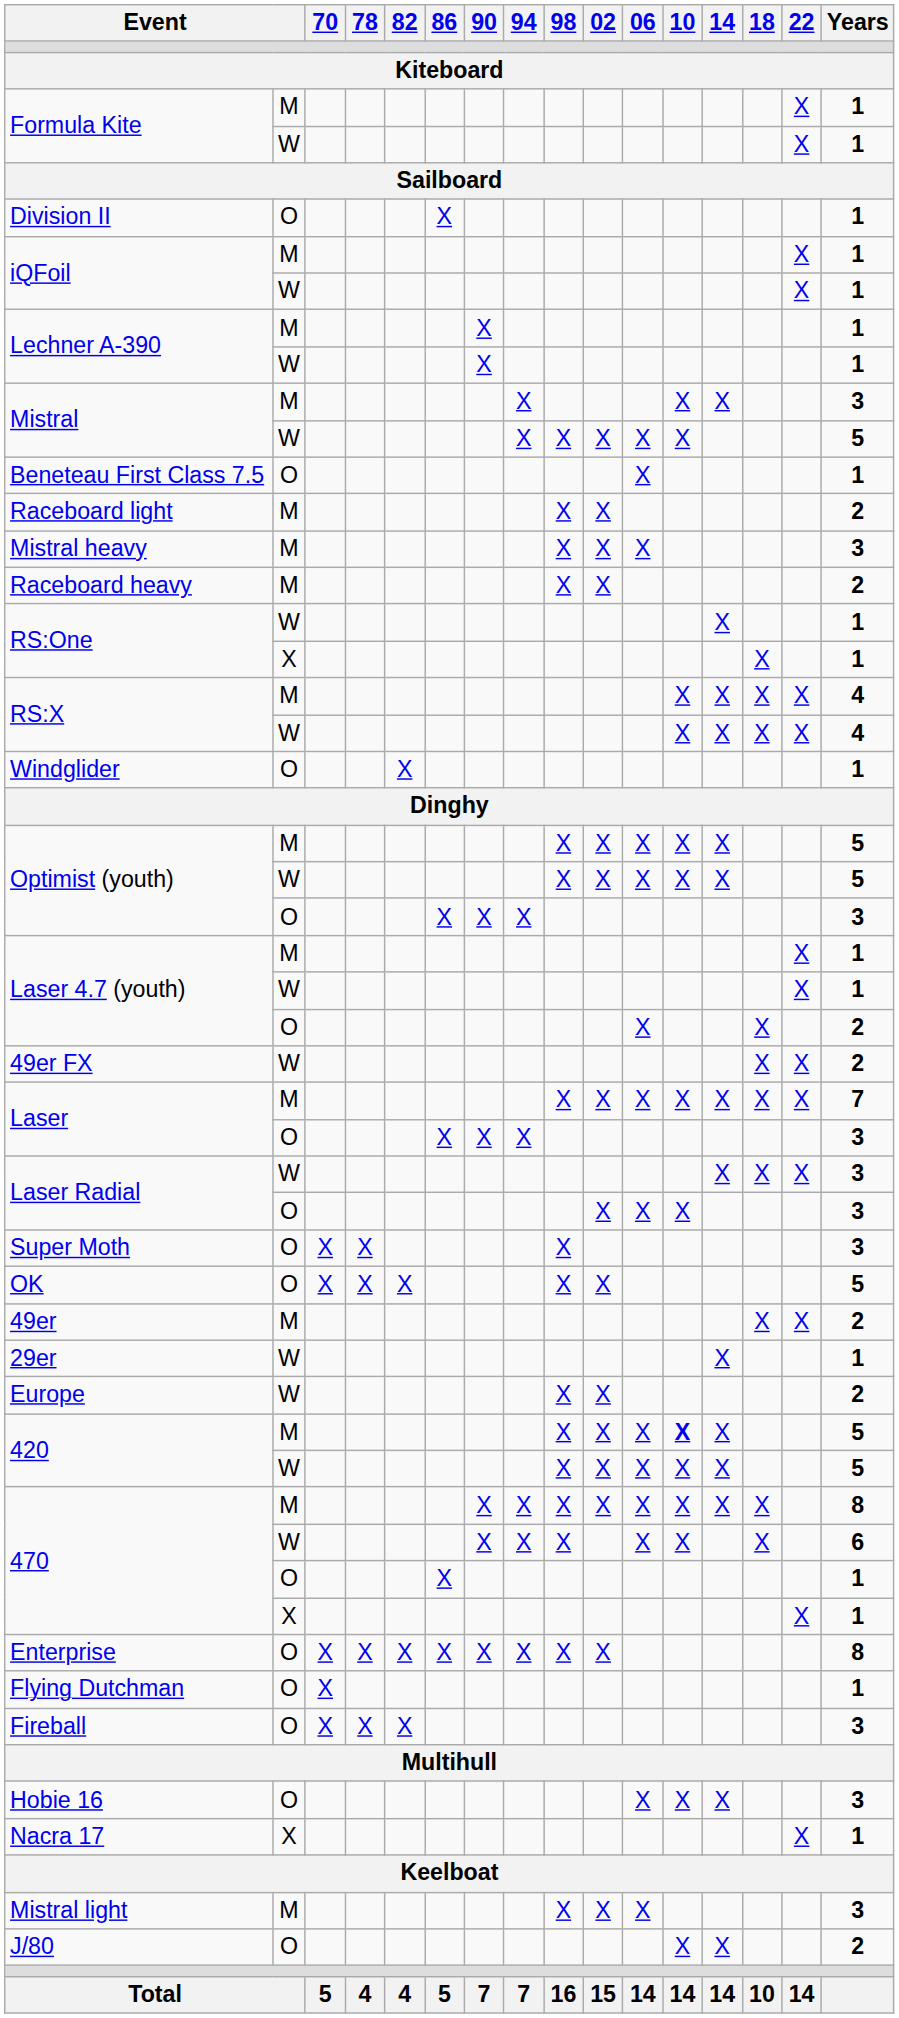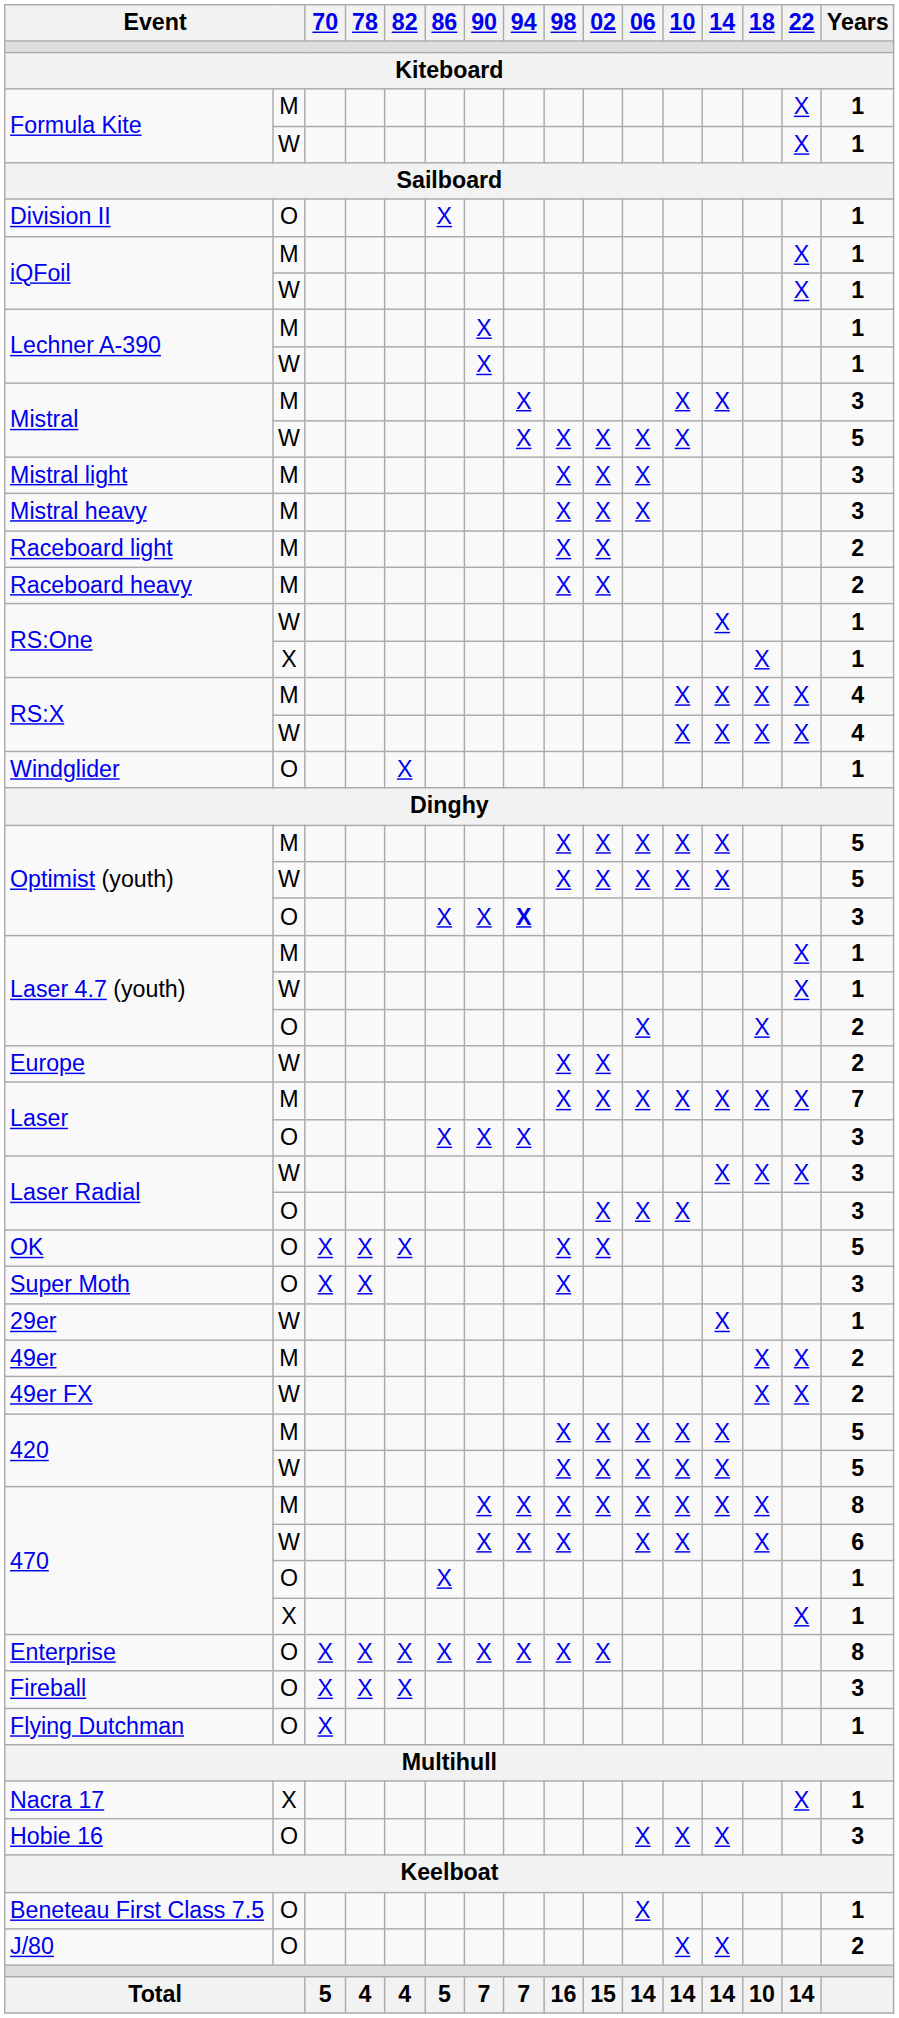rows swapped: Mistral light <-> Beneteau First Class 7.5
rows swapped: Mistral heavy <-> Raceboard light
Optimist (youth) / O | 94: normal -> bold
rows swapped: Europe <-> 49er FX
rows swapped: OK <-> Super Moth
rows swapped: 29er <-> 49er
420 / M | 10: bold -> normal
rows swapped: Fireball <-> Flying Dutchman
rows swapped: Hobie 16 <-> Nacra 17
